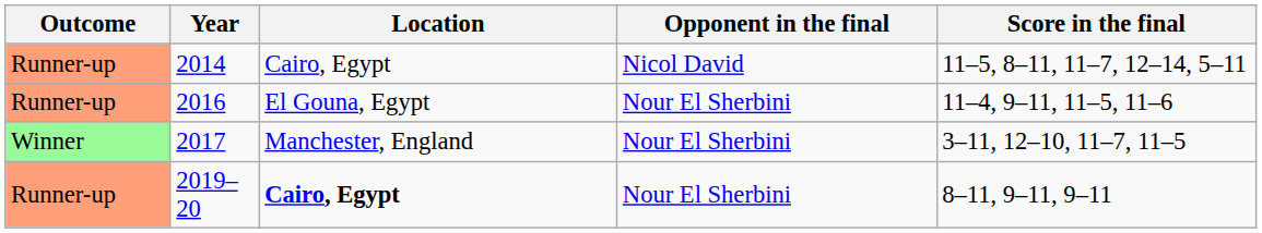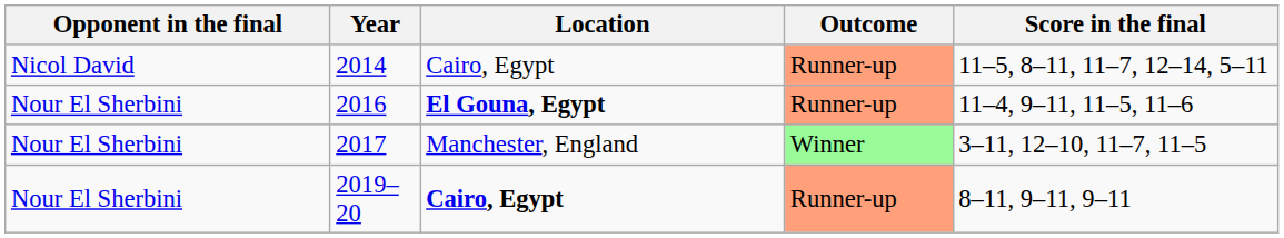columns swapped: Outcome <-> Opponent in the final
2016 | Location: normal -> bold
